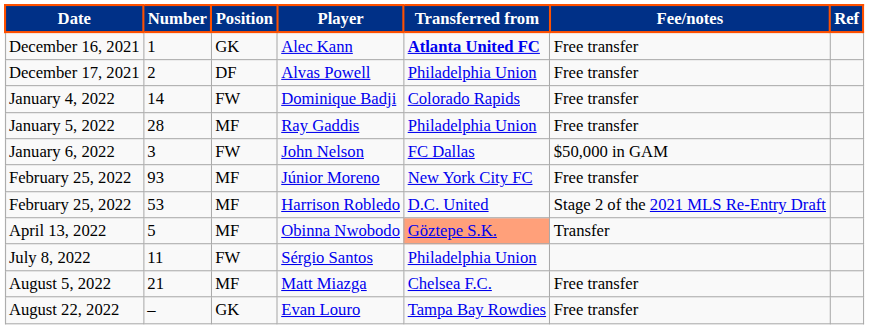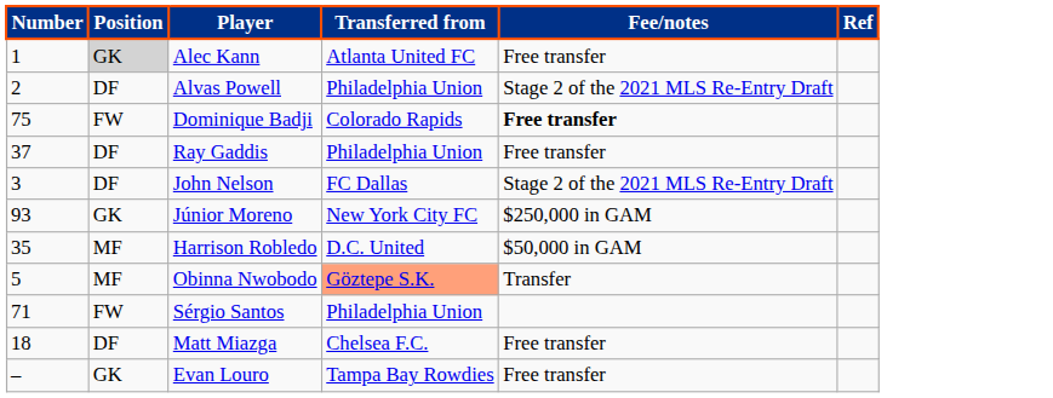- column: Date | December 16, 2021 | December 17, 2021 | January 4, 2022 | January 5, 2022 | January 6, 2022 | February 25, 2022 | February 25, 2022 | April 13, 2022 | July 8, 2022 | August 5, 2022 | August 22, 2022
Alec Kann | Position: no background -> lightgrey background
Alec Kann | Transferred from: bold -> normal
Alvas Powell | Fee/notes: Free transfer -> Stage 2 of the 2021 MLS Re-Entry Draft
Dominique Badji | Number: 14 -> 75
Dominique Badji | Fee/notes: normal -> bold
Ray Gaddis | Number: 28 -> 37
Ray Gaddis | Position: MF -> DF
John Nelson | Position: FW -> DF
John Nelson | Fee/notes: $50,000 in GAM -> Stage 2 of the 2021 MLS Re-Entry Draft
Júnior Moreno | Position: MF -> GK
Júnior Moreno | Fee/notes: Free transfer -> $250,000 in GAM
Harrison Robledo | Number: 53 -> 35
Harrison Robledo | Fee/notes: Stage 2 of the 2021 MLS Re-Entry Draft -> $50,000 in GAM
Sérgio Santos | Number: 11 -> 71
Matt Miazga | Number: 21 -> 18
Matt Miazga | Position: MF -> DF
